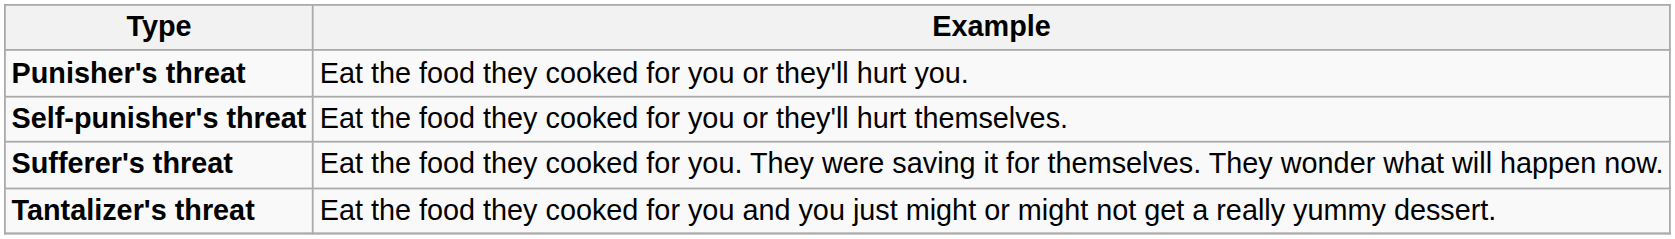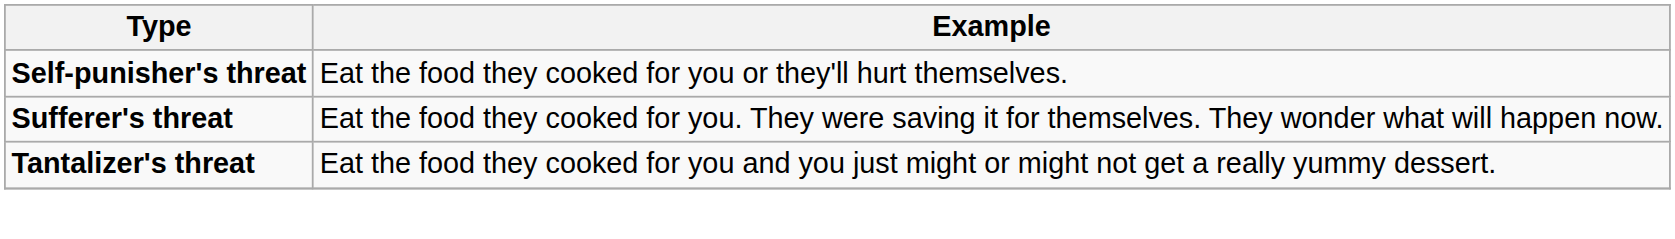- row: Punisher's threat | Eat the food they cooked for you or they'll hurt you.
